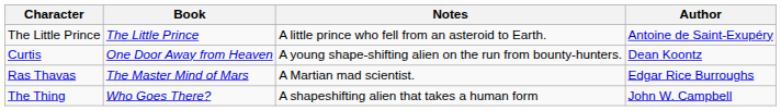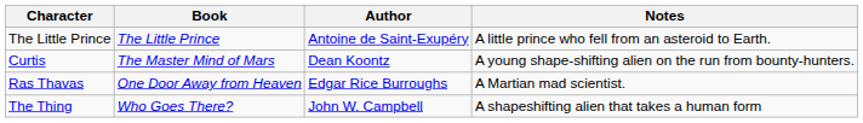columns swapped: Author <-> Notes
Curtis | Book: One Door Away from Heaven -> The Master Mind of Mars
Ras Thavas | Book: The Master Mind of Mars -> One Door Away from Heaven
